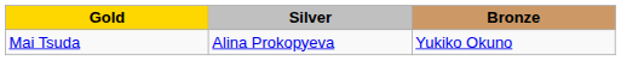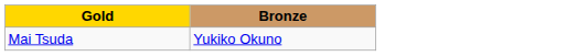- column: Silver | Alina Prokopyeva
